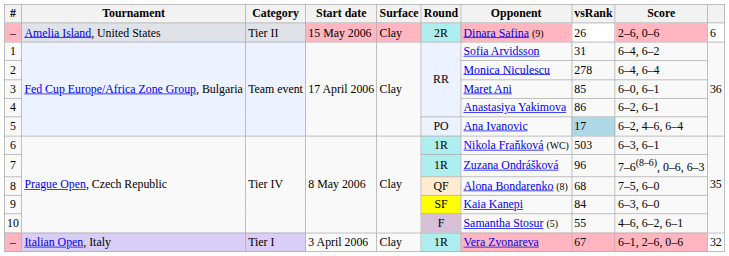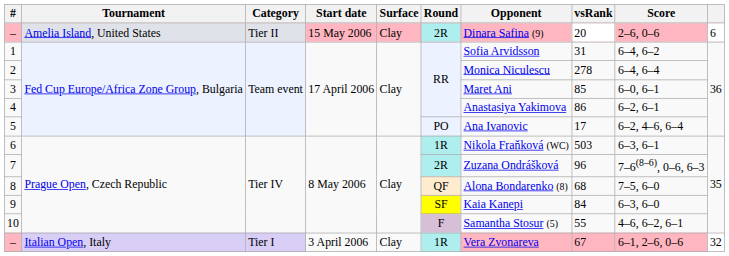– / Amelia Island, United States | vsRank: 26 -> 20
5 | vsRank: lightblue background -> no background
7 | Round: 1R -> 2R
